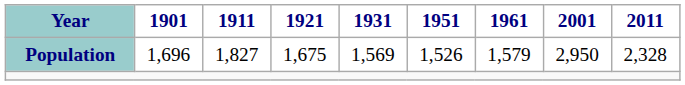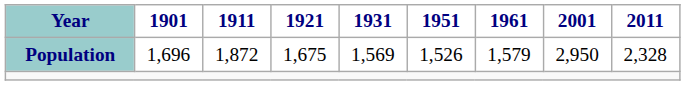Population | 1911: 1,827 -> 1,872
